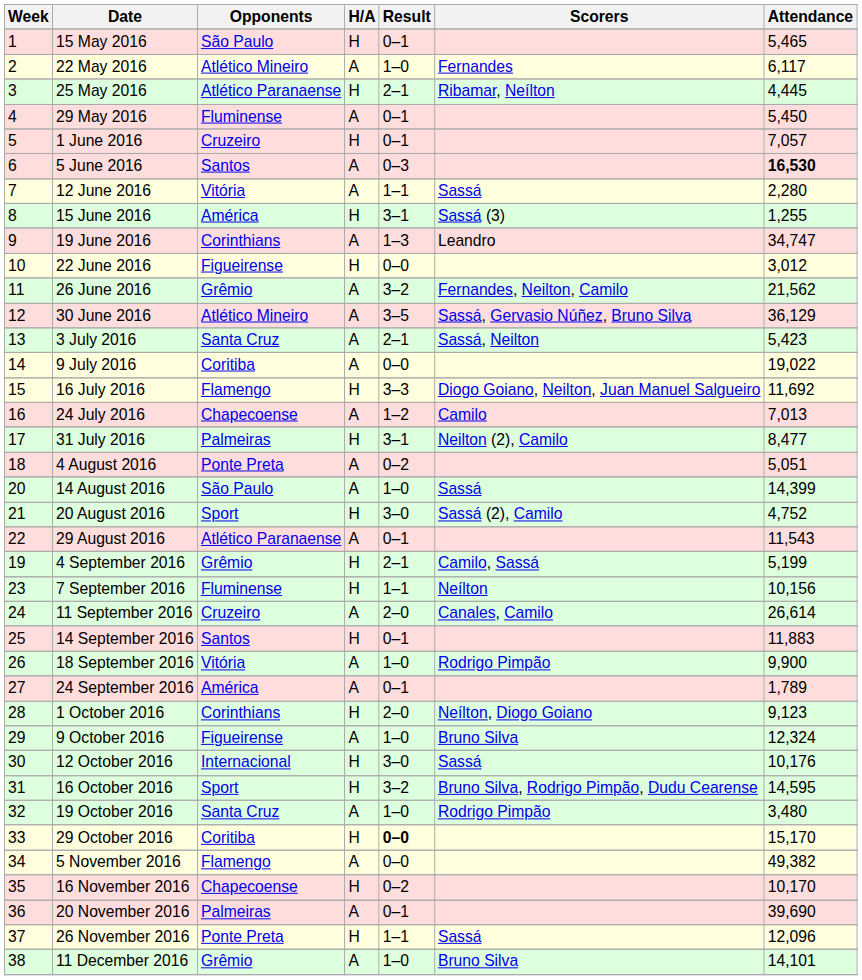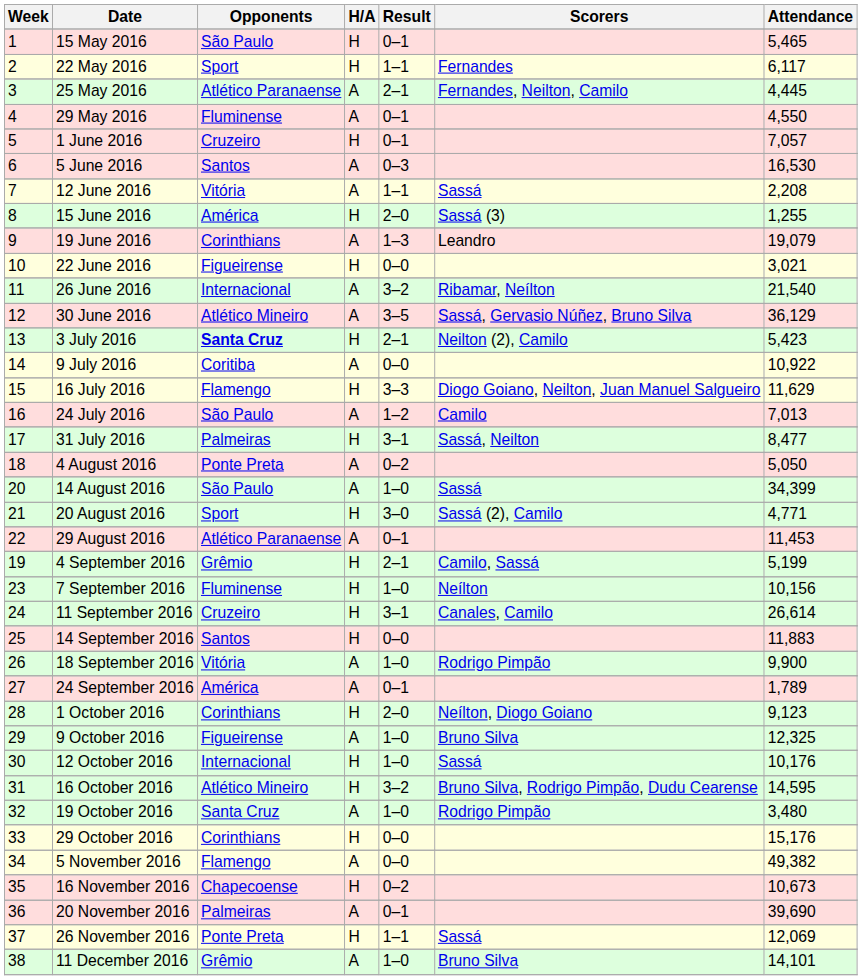22 May 2016 | Opponents: Atlético Mineiro -> Sport
22 May 2016 | H/A: A -> H
22 May 2016 | Result: 1–0 -> 1–1
25 May 2016 | H/A: H -> A
25 May 2016 | Scorers: Ribamar, Neílton -> Fernandes, Neilton, Camilo
29 May 2016 | Attendance: 5,450 -> 4,550
5 June 2016 | Attendance: bold -> normal
12 June 2016 | Attendance: 2,280 -> 2,208
15 June 2016 | Result: 3–1 -> 2–0
19 June 2016 | Attendance: 34,747 -> 19,079
22 June 2016 | Attendance: 3,012 -> 3,021
26 June 2016 | Opponents: Grêmio -> Internacional
26 June 2016 | Scorers: Fernandes, Neilton, Camilo -> Ribamar, Neílton
26 June 2016 | Attendance: 21,562 -> 21,540
3 July 2016 | Opponents: normal -> bold
3 July 2016 | H/A: A -> H
3 July 2016 | Scorers: Sassá, Neilton -> Neilton (2), Camilo
9 July 2016 | Attendance: 19,022 -> 10,922
16 July 2016 | Attendance: 11,692 -> 11,629
24 July 2016 | Opponents: Chapecoense -> São Paulo
31 July 2016 | Scorers: Neilton (2), Camilo -> Sassá, Neilton
4 August 2016 | Attendance: 5,051 -> 5,050
14 August 2016 | Attendance: 14,399 -> 34,399
20 August 2016 | Attendance: 4,752 -> 4,771
29 August 2016 | Attendance: 11,543 -> 11,453
7 September 2016 | Result: 1–1 -> 1–0
11 September 2016 | H/A: A -> H
11 September 2016 | Result: 2–0 -> 3–1
14 September 2016 | Result: 0–1 -> 0–0
9 October 2016 | Attendance: 12,324 -> 12,325
12 October 2016 | Result: 3–0 -> 1–0
16 October 2016 | Opponents: Sport -> Atlético Mineiro
29 October 2016 | Opponents: Coritiba -> Corinthians
29 October 2016 | Result: bold -> normal
29 October 2016 | Attendance: 15,170 -> 15,176
16 November 2016 | Attendance: 10,170 -> 10,673
26 November 2016 | Attendance: 12,096 -> 12,069
